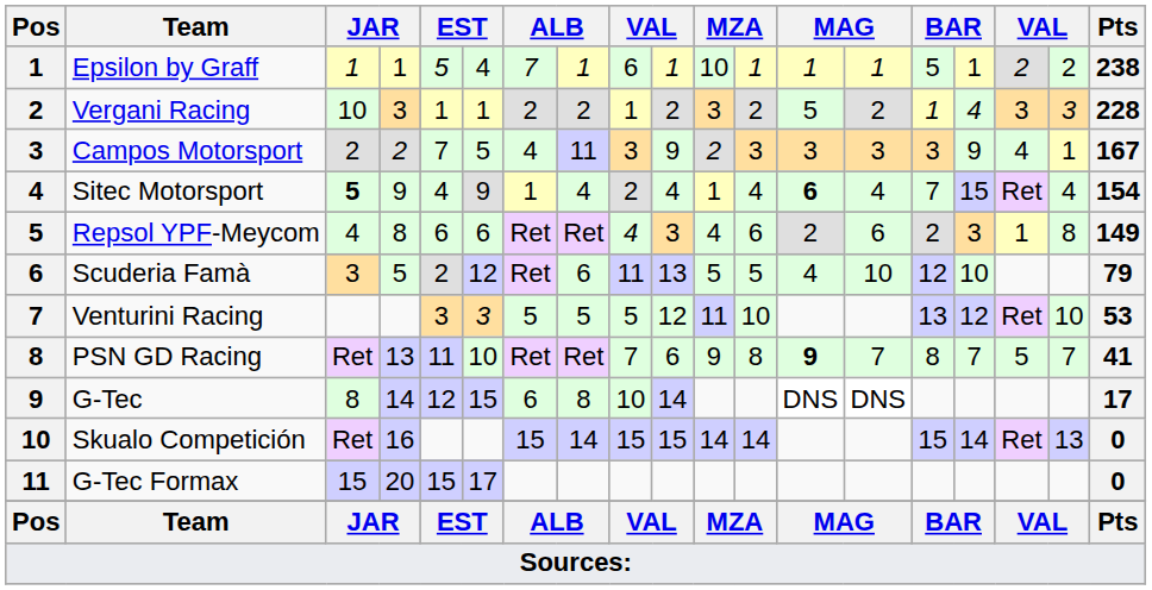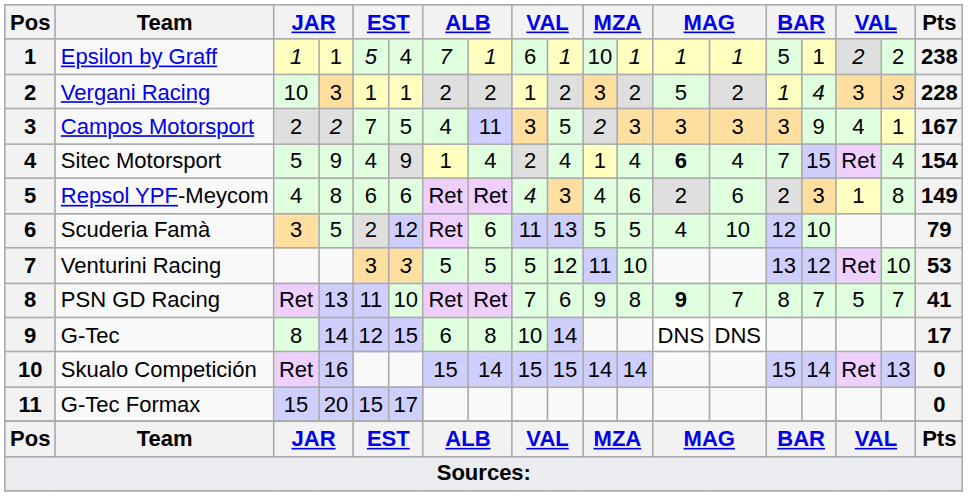Campos Motorsport | column 10: 9 -> 5
Sitec Motorsport | column 3: bold -> normal
